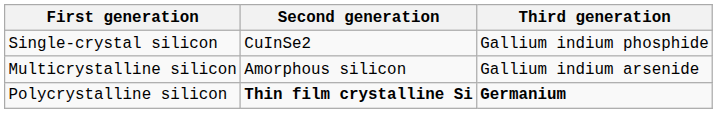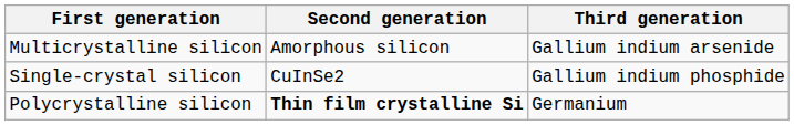rows swapped: Single-crystal silicon <-> Multicrystalline silicon
Polycrystalline silicon | Third generation: bold -> normal
